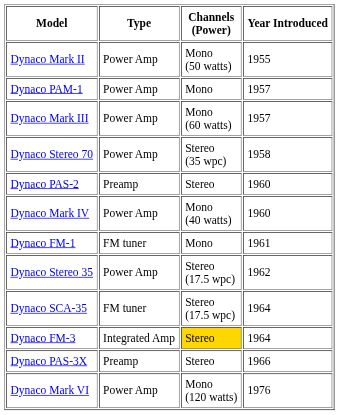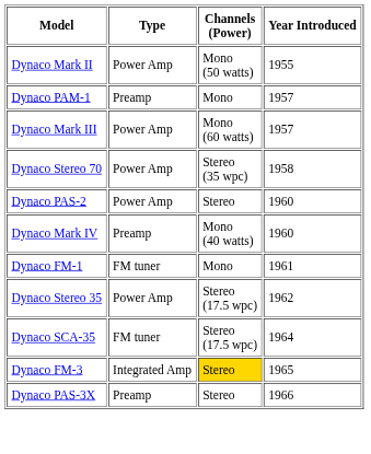Dynaco PAM-1 | Type: Power Amp -> Preamp
Dynaco PAS-2 | Type: Preamp -> Power Amp
Dynaco Mark IV | Type: Power Amp -> Preamp
Dynaco FM-3 | Year Introduced: 1964 -> 1965
- row: Dynaco Mark VI | Power Amp | Mono (120 watts) | 1976
